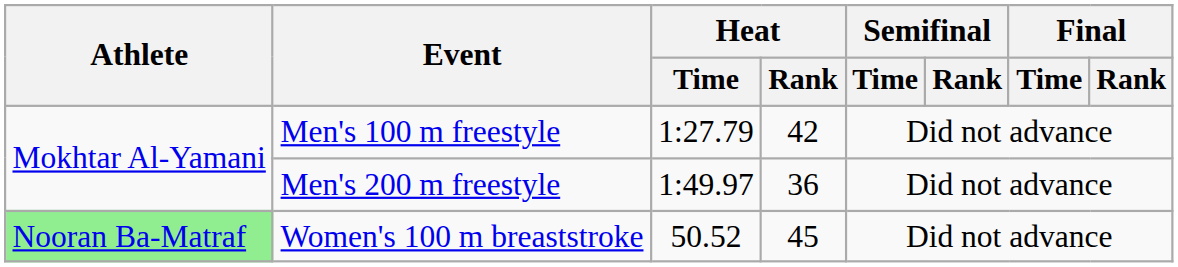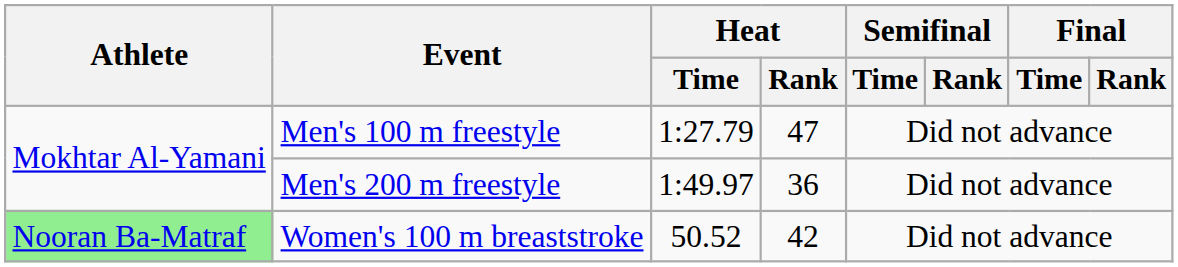Men's 100 m freestyle | Heat / Rank: 42 -> 47
Women's 100 m breaststroke | Heat / Rank: 45 -> 42
